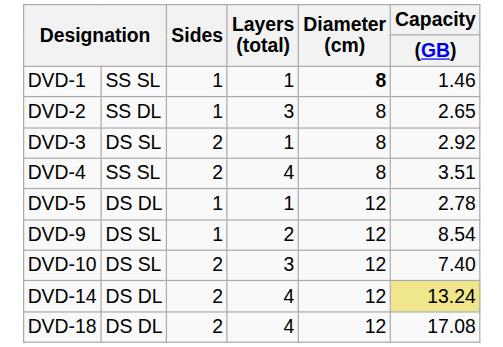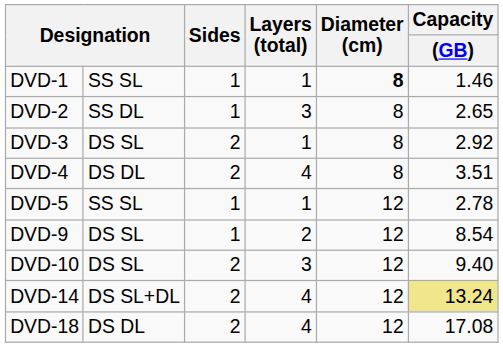DVD-4 | column 2: SS SL -> DS DL
DVD-5 | column 2: DS DL -> SS SL
DVD-10 | Capacity / (GB): 7.40 -> 9.40
DVD-14 | column 2: DS DL -> DS SL+DL
